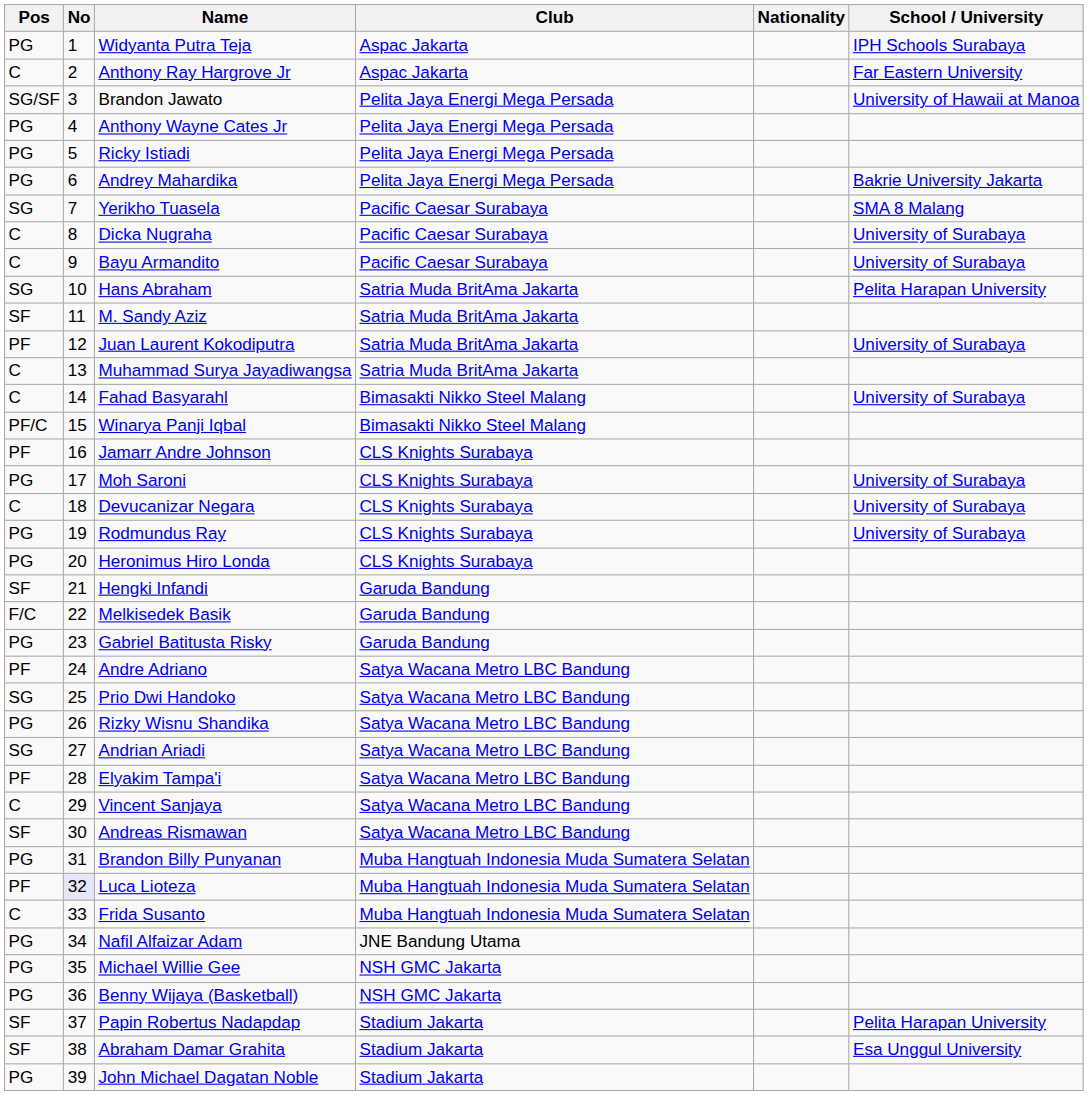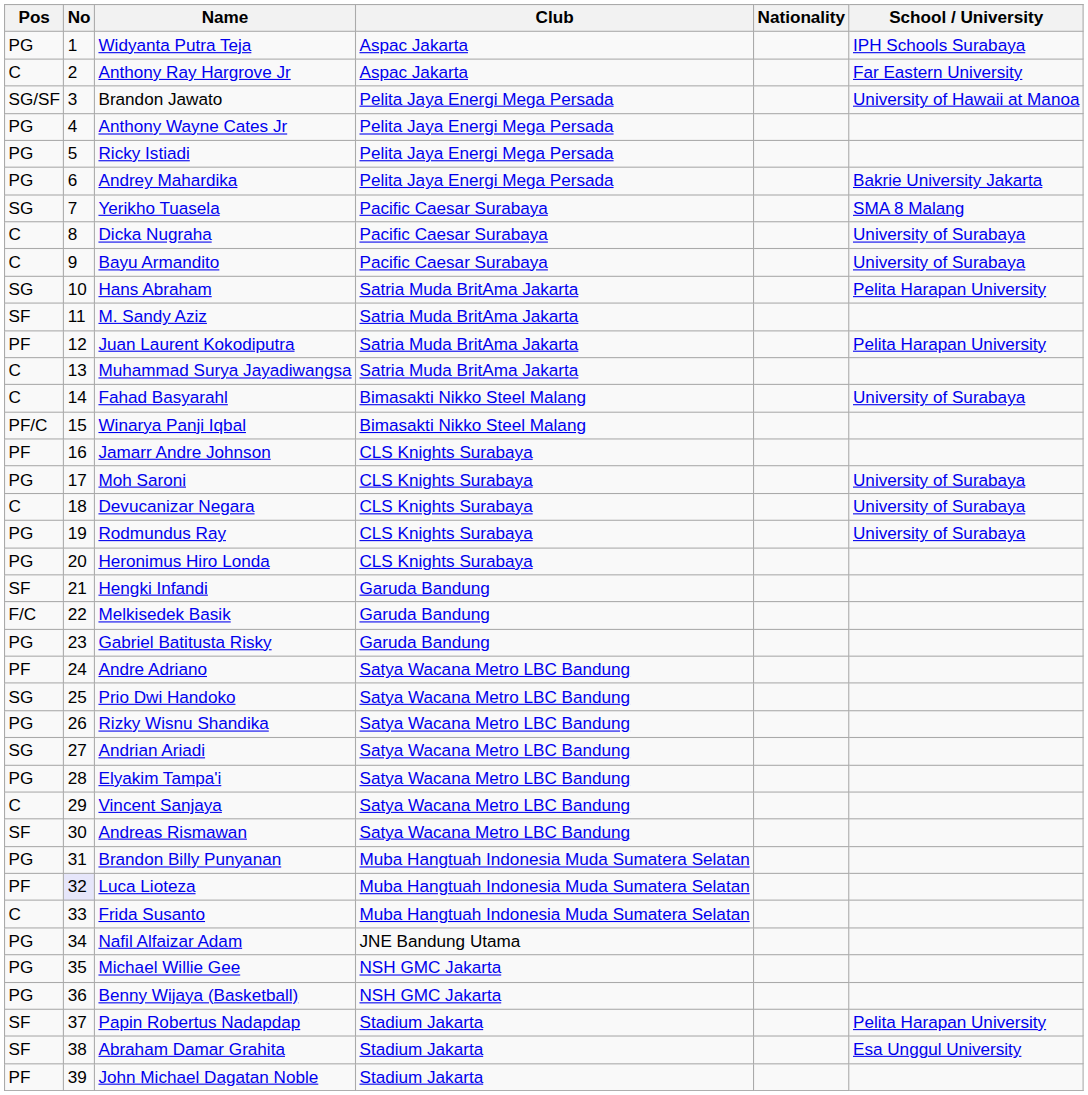Juan Laurent Kokodiputra | School / University: University of Surabaya -> Pelita Harapan University
Elyakim Tampa'i | Pos: PF -> PG
John Michael Dagatan Noble | Pos: PG -> PF
